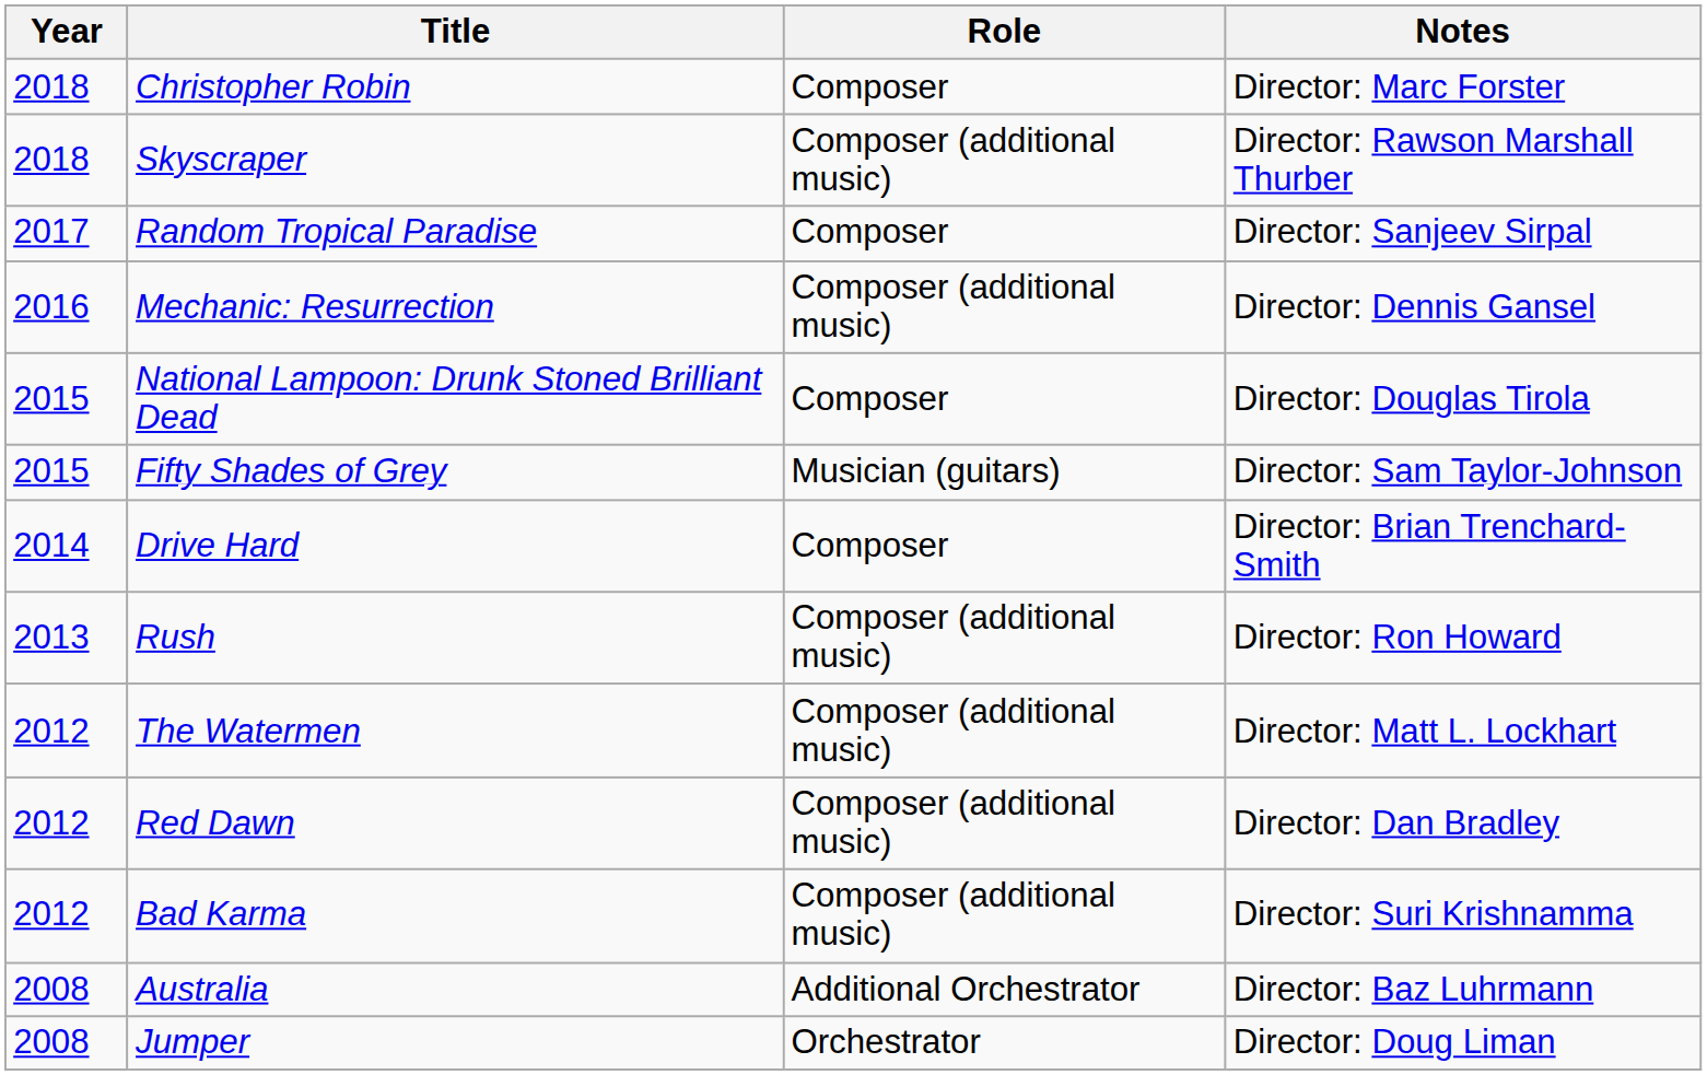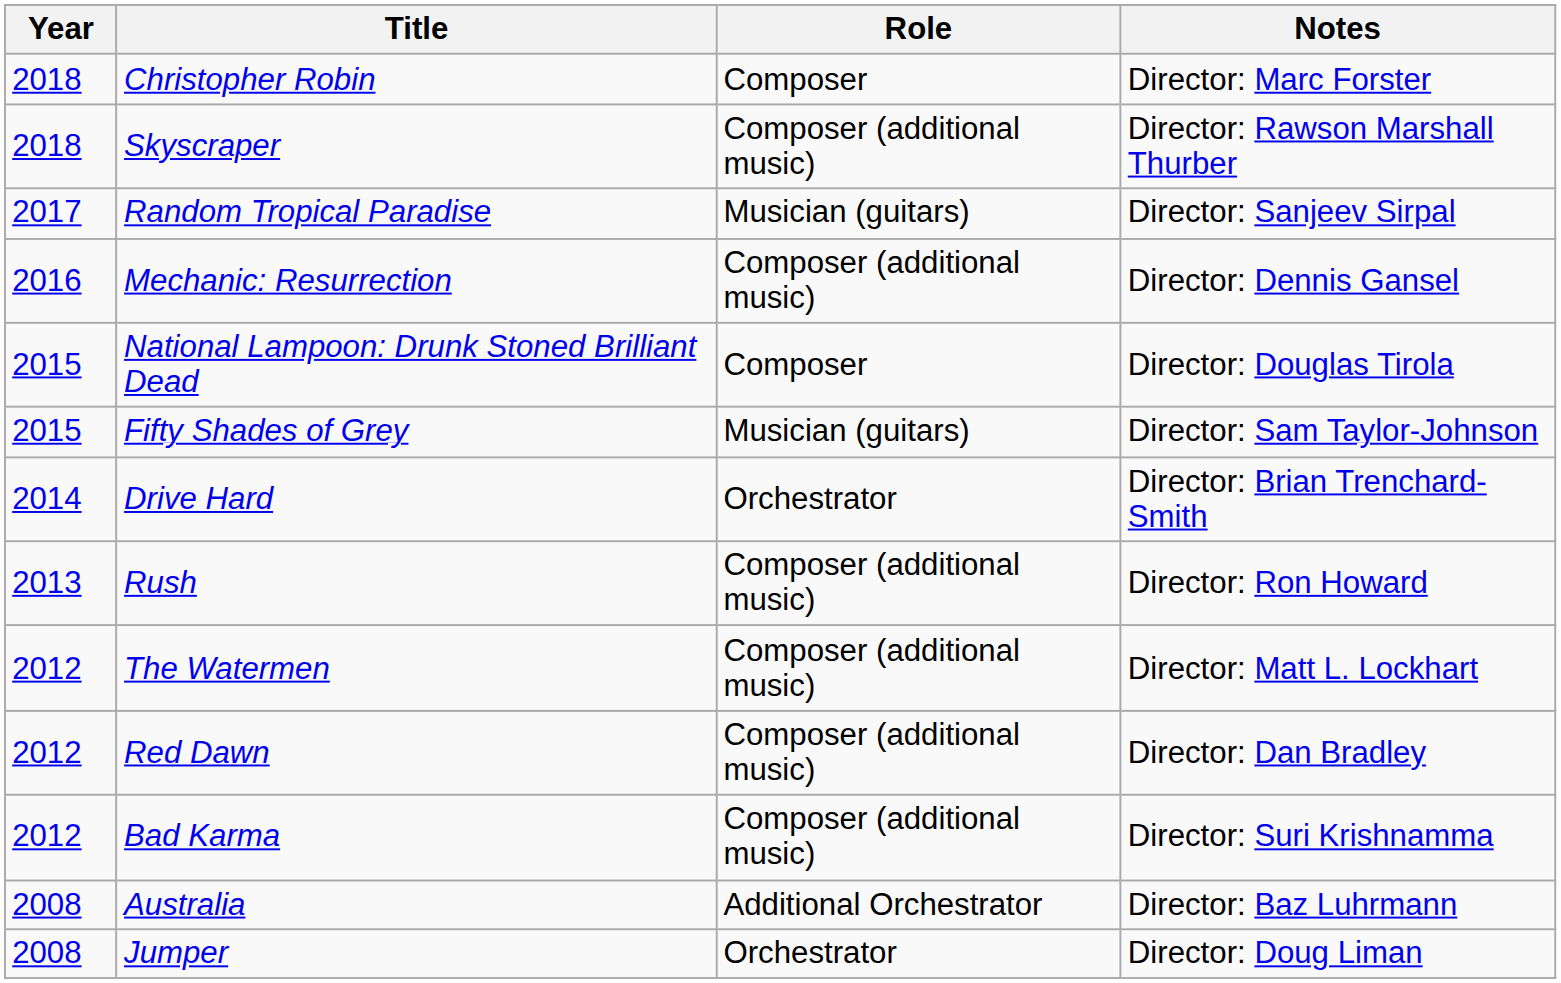Random Tropical Paradise | Role: Composer -> Musician (guitars)
Drive Hard | Role: Composer -> Orchestrator
